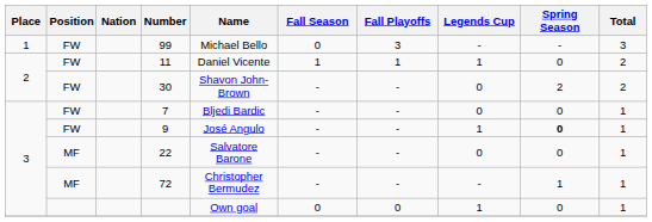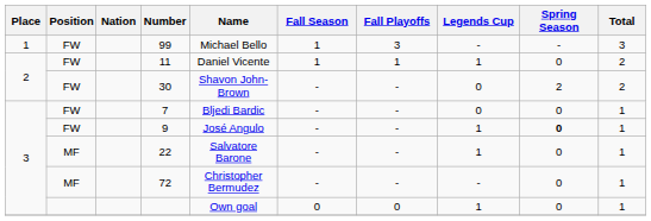99 | Fall Season: 0 -> 1
22 | Legends Cup: 0 -> 1
72 | Spring Season: 1 -> 0
